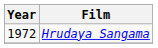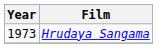Hrudaya Sangama | Year: 1972 -> 1973
